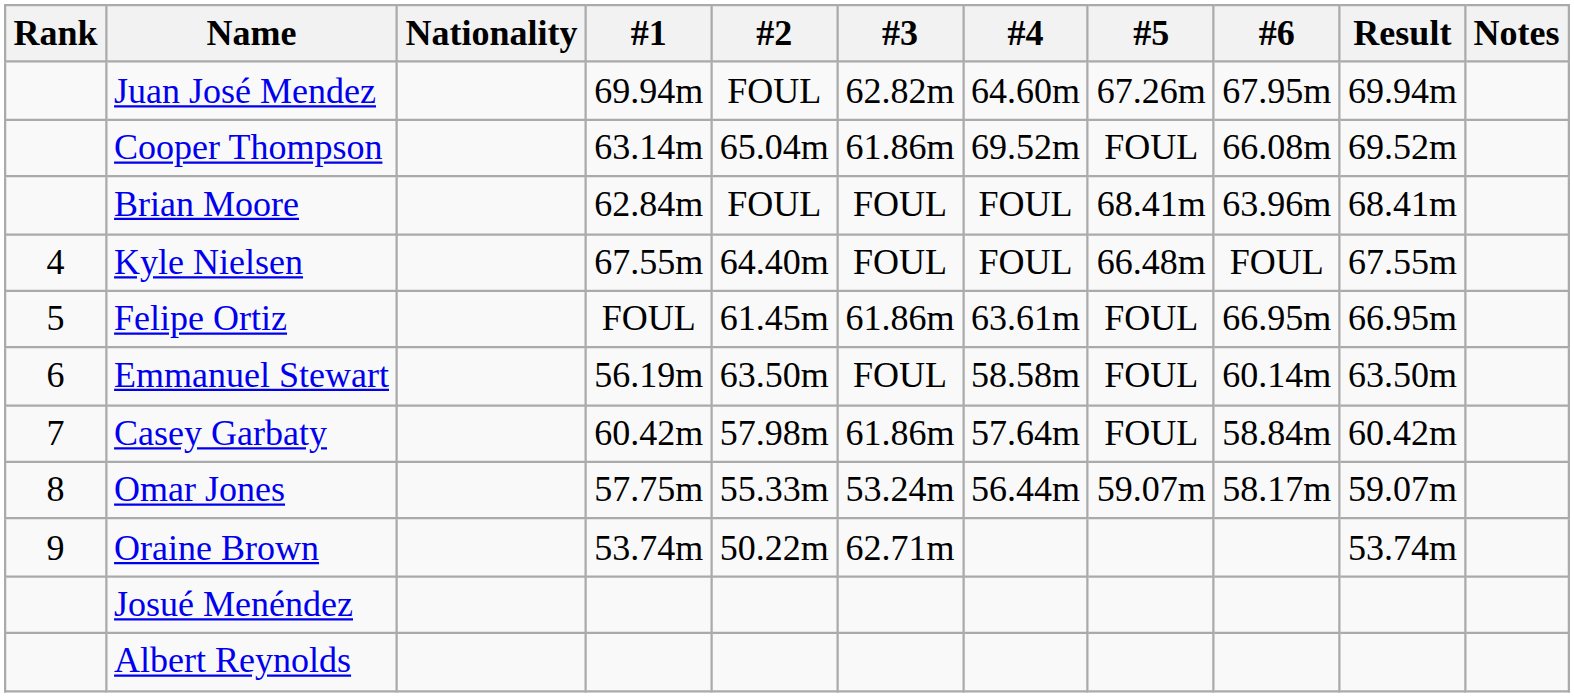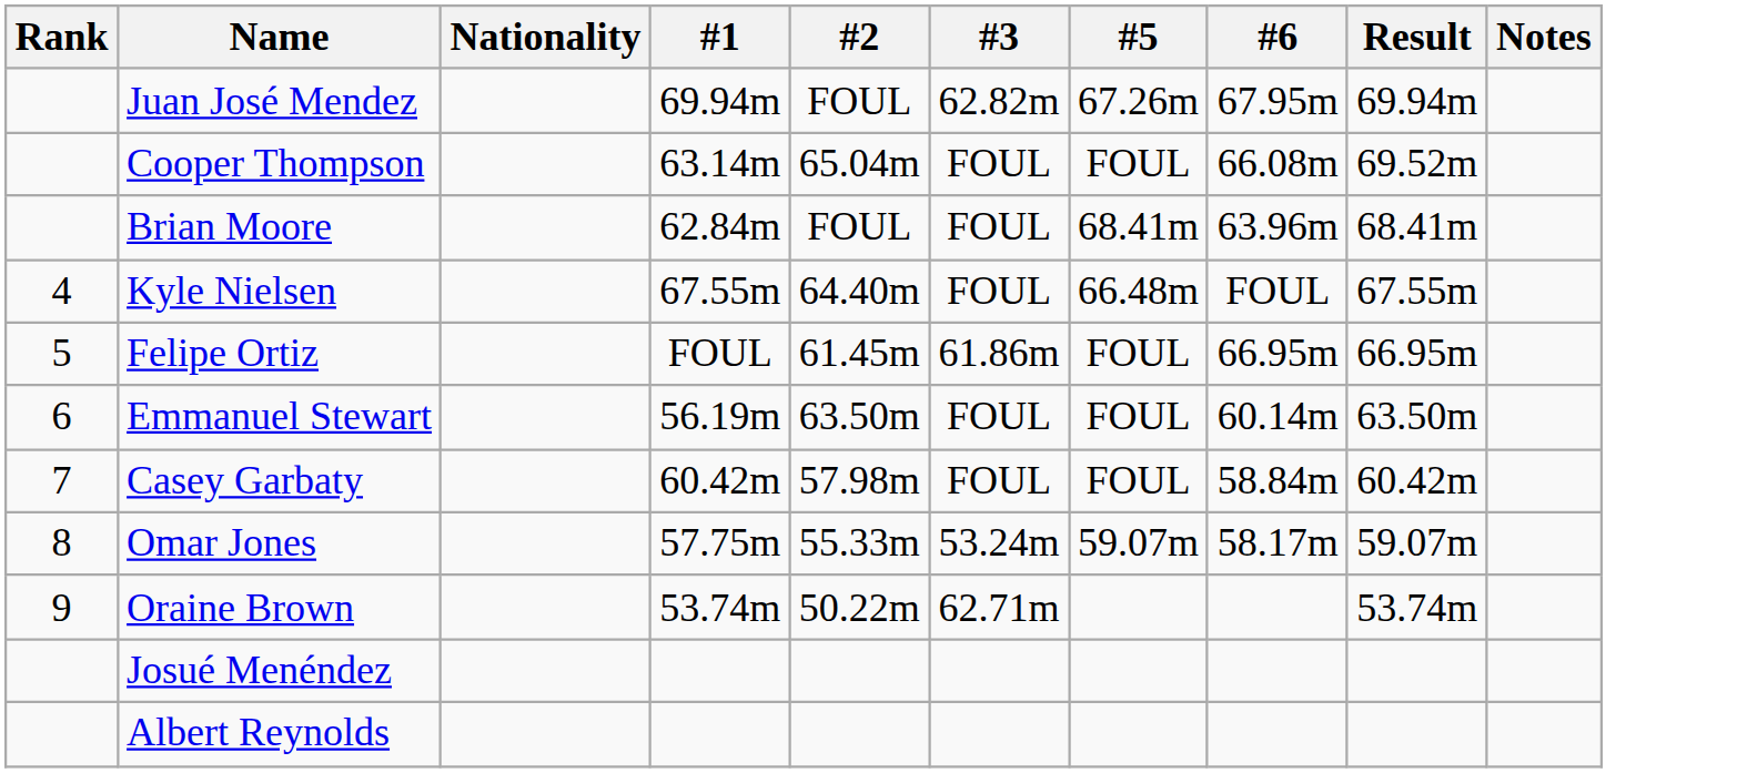- column: #4 | 64.60m | 69.52m | FOUL | FOUL | 63.61m | 58.58m | 57.64m | 56.44m
Cooper Thompson | #3: 61.86m -> FOUL
Casey Garbaty | #3: 61.86m -> FOUL
